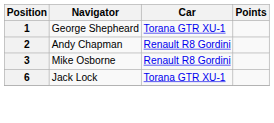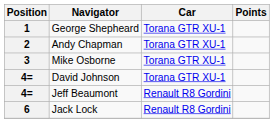Andy Chapman | Car: Renault R8 Gordini -> Torana GTR XU-1
Mike Osborne | Car: Renault R8 Gordini -> Torana GTR XU-1
+ row: 4= | David Johnson | Torana GTR XU-1
+ row: 4= | Jeff Beaumont | Renault R8 Gordini
Jack Lock | Car: Torana GTR XU-1 -> Renault R8 Gordini
